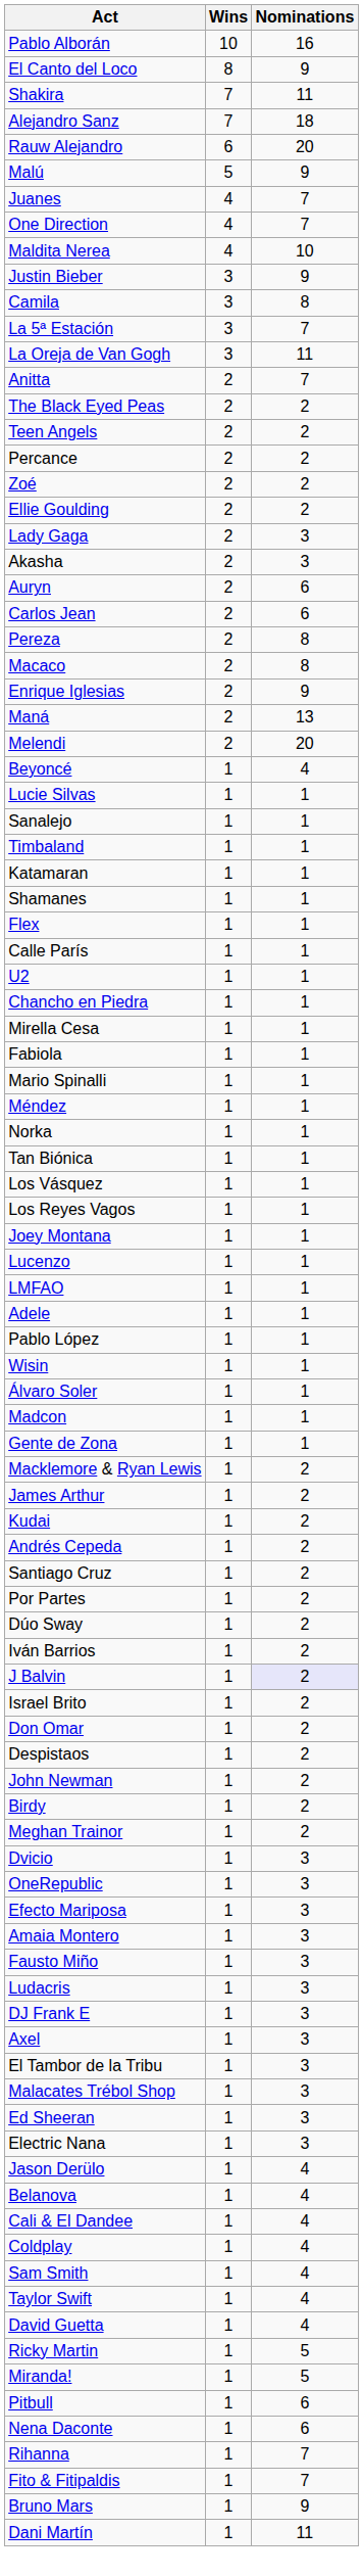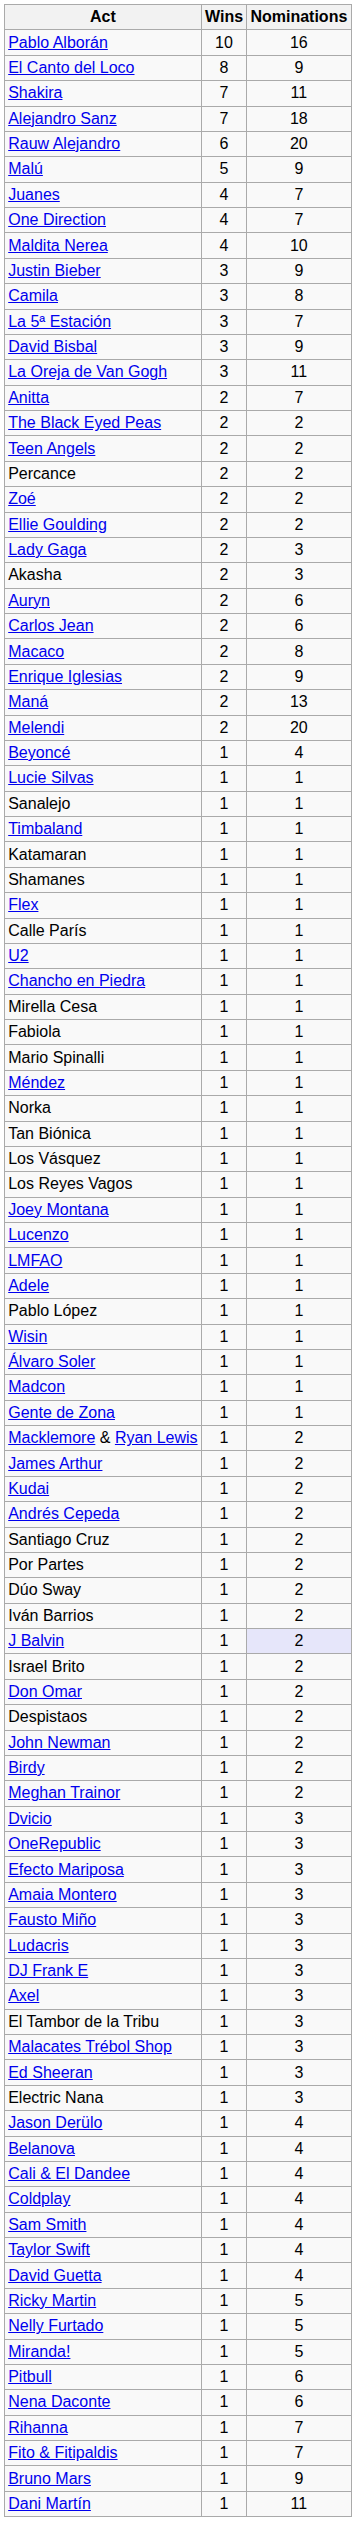+ row: David Bisbal | 3 | 9
- row: Pereza | 2 | 8
+ row: Nelly Furtado | 1 | 5
